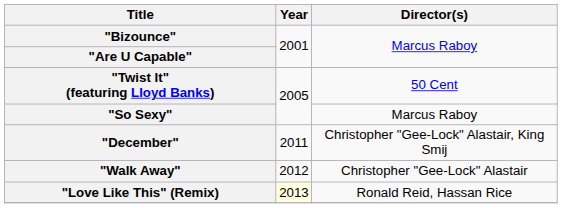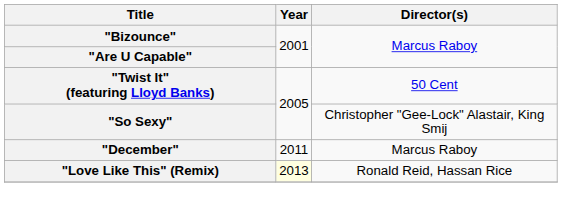"So Sexy" | Director(s): Marcus Raboy -> Christopher "Gee-Lock" Alastair, King Smij
"December" | Director(s): Christopher "Gee-Lock" Alastair, King Smij -> Marcus Raboy
- row: "Walk Away" | 2012 | Christopher "Gee-Lock" Alastair
